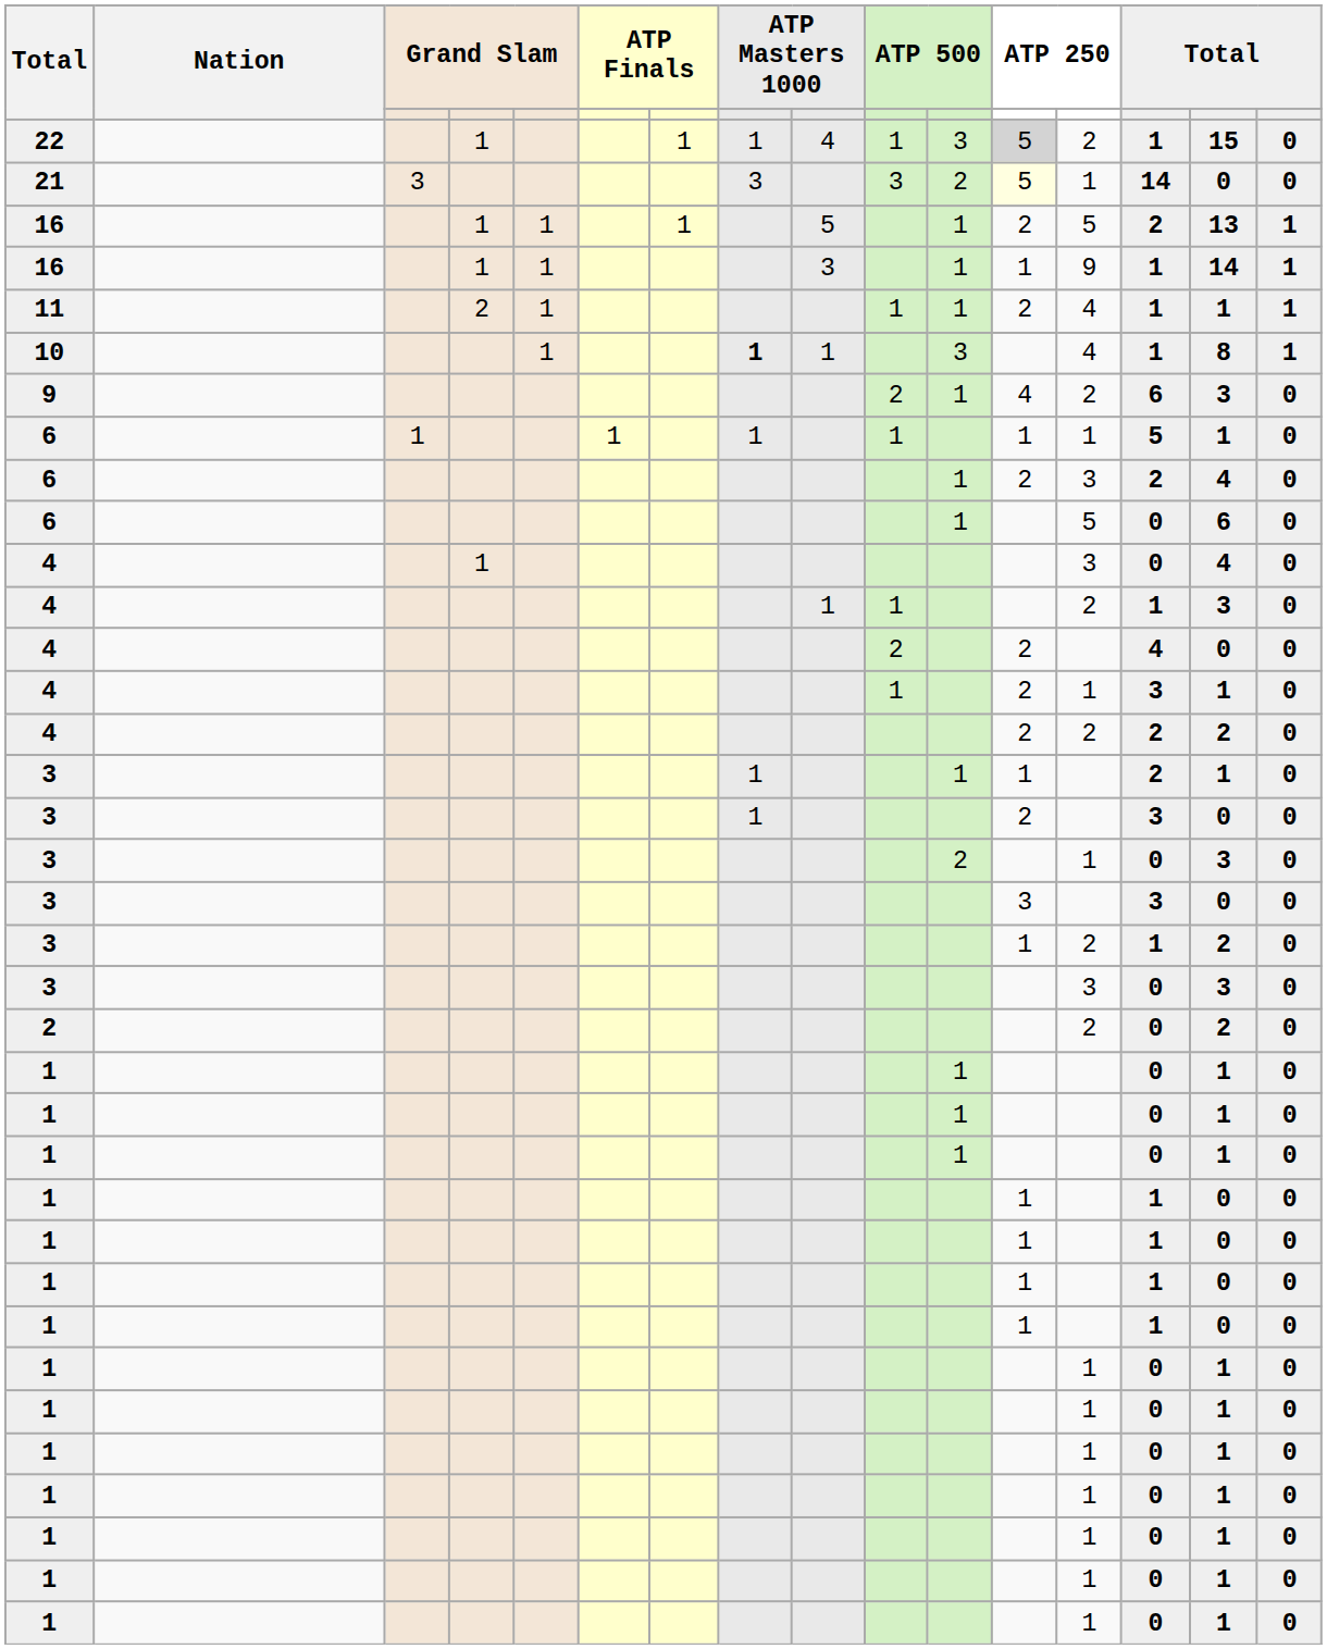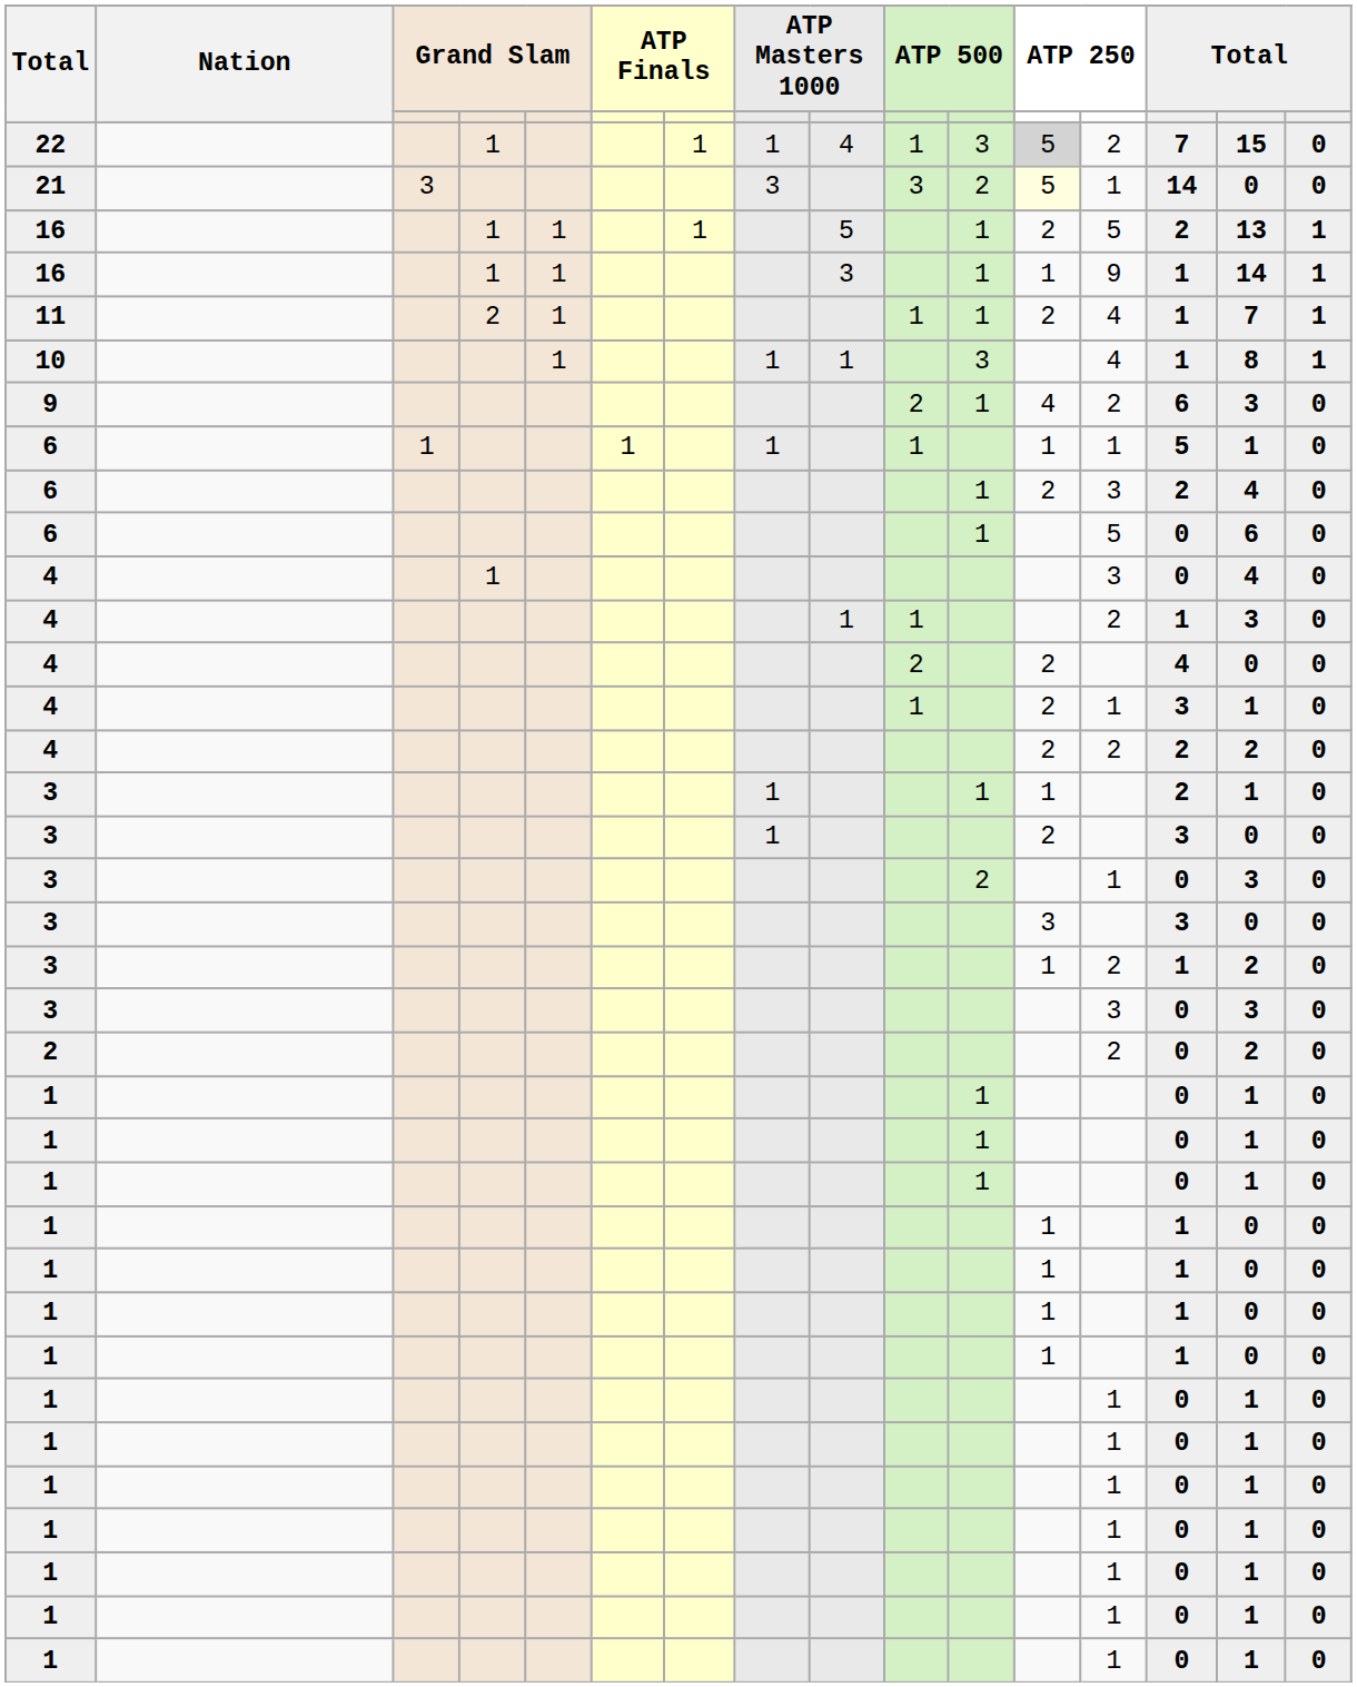22 | column 14: 1 -> 7
11 | column 15: 1 -> 7
10 | column 8: bold -> normal
